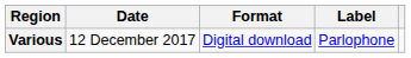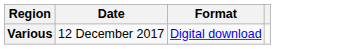- column: Label | Parlophone
